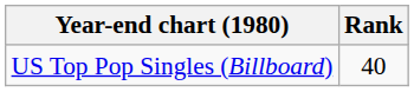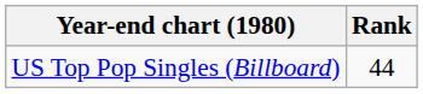US Top Pop Singles (Billboard) | Rank: 40 -> 44
